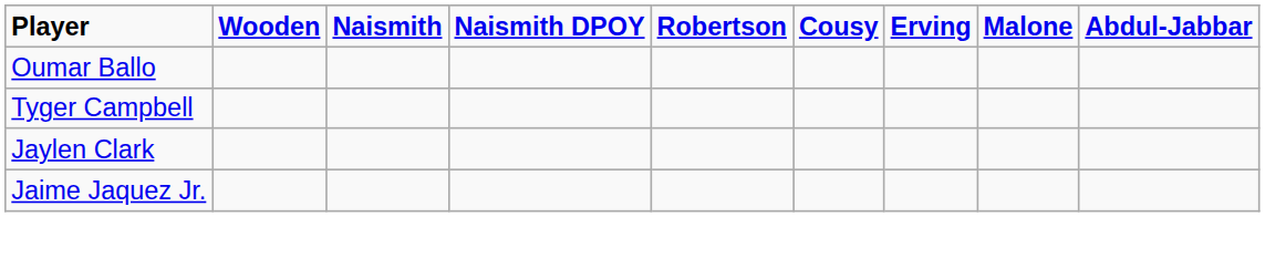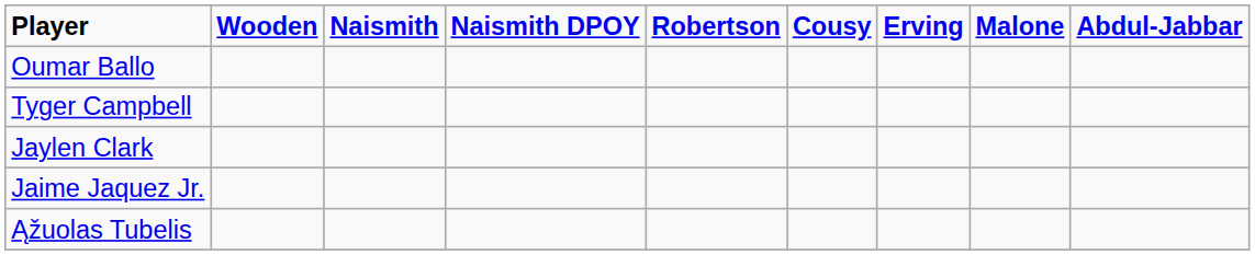+ row: Ąžuolas Tubelis
